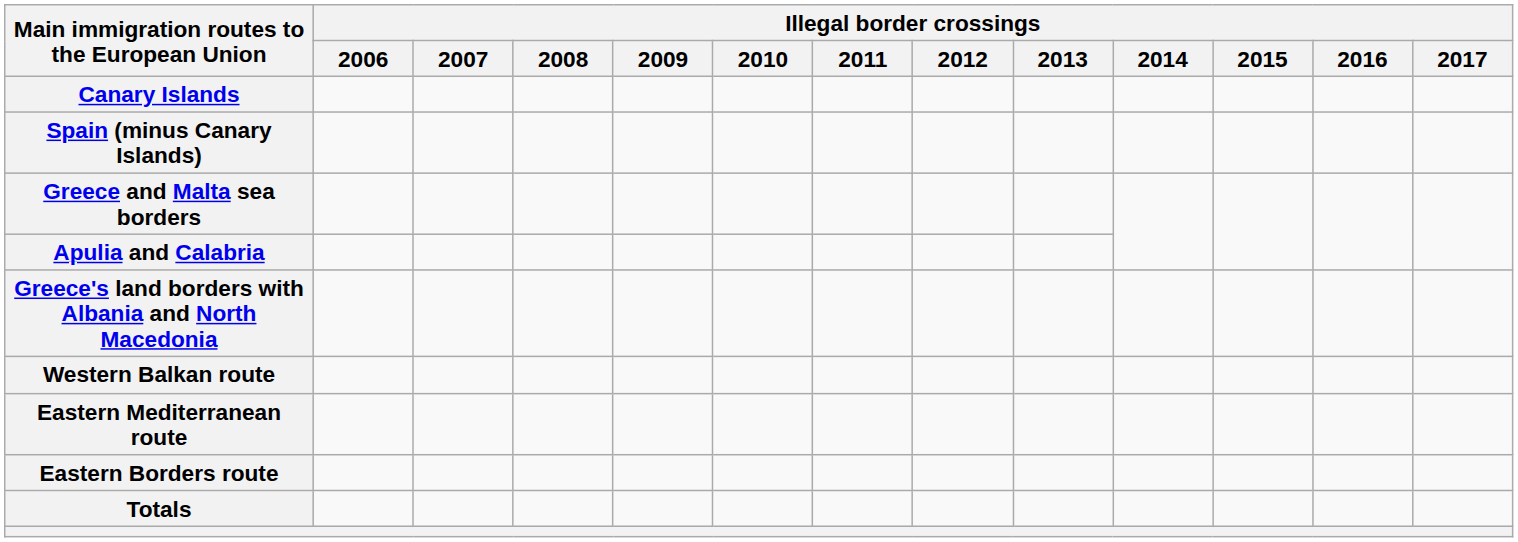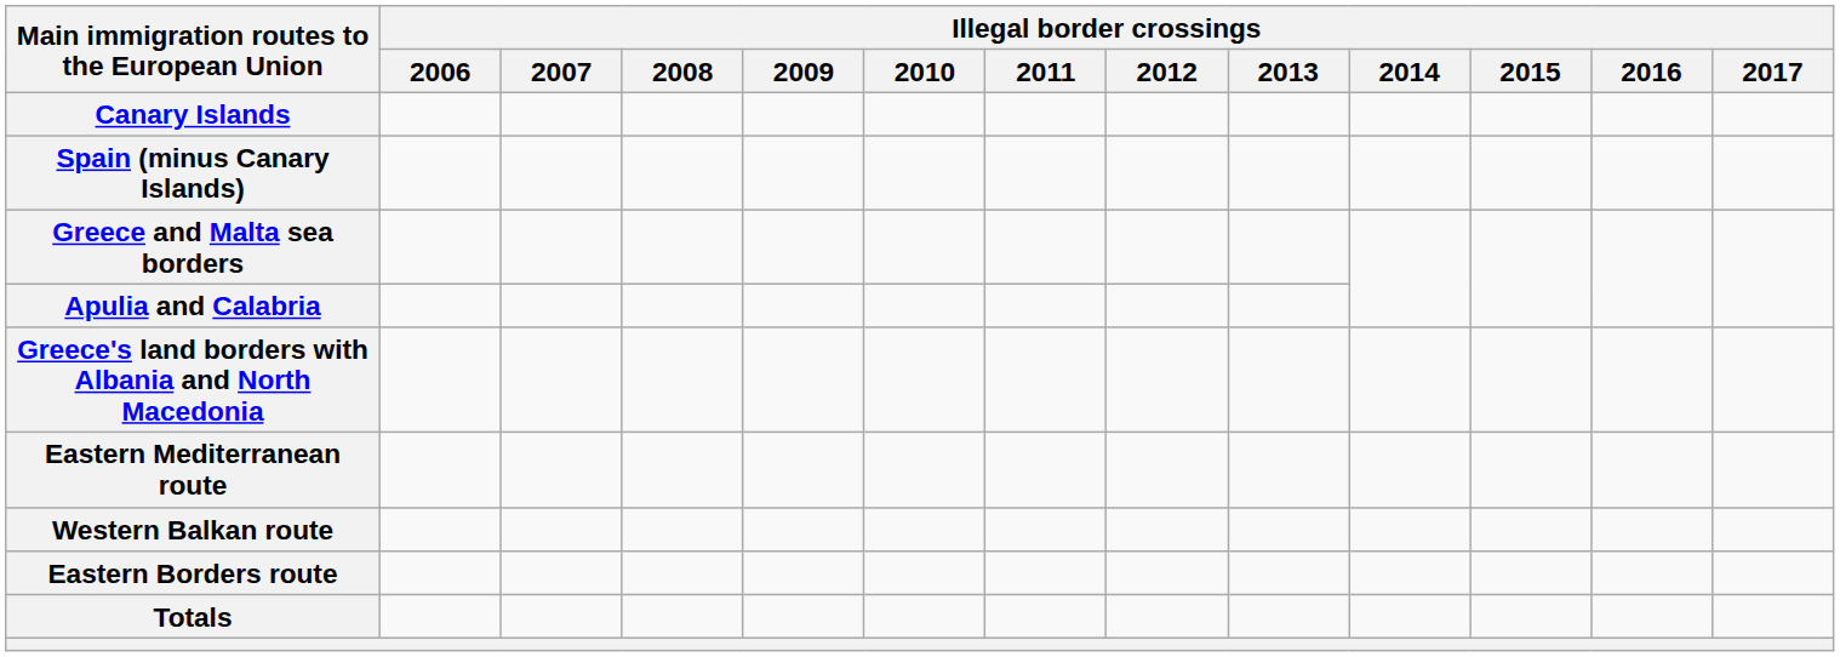rows swapped: Western Balkan route <-> Eastern Mediterranean route
